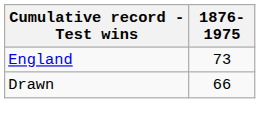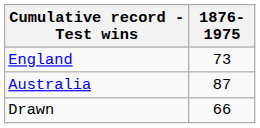+ row: Australia | 87
